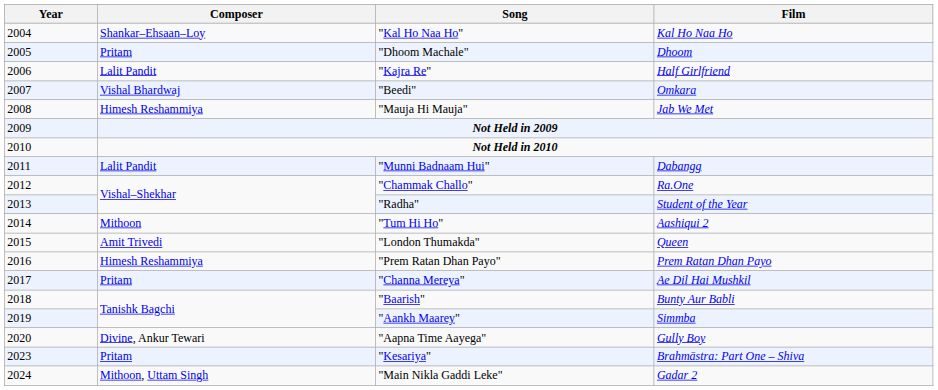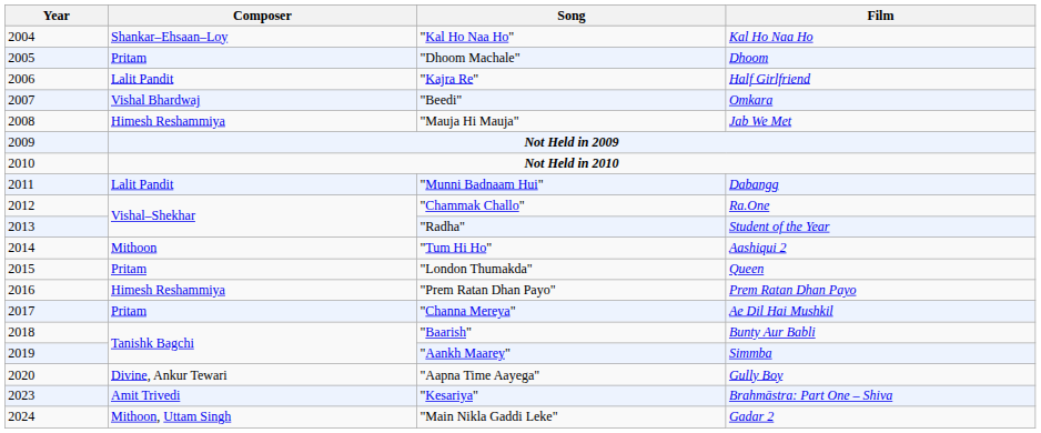"London Thumakda" | Composer: Amit Trivedi -> Pritam
"Kesariya" | Composer: Pritam -> Amit Trivedi
